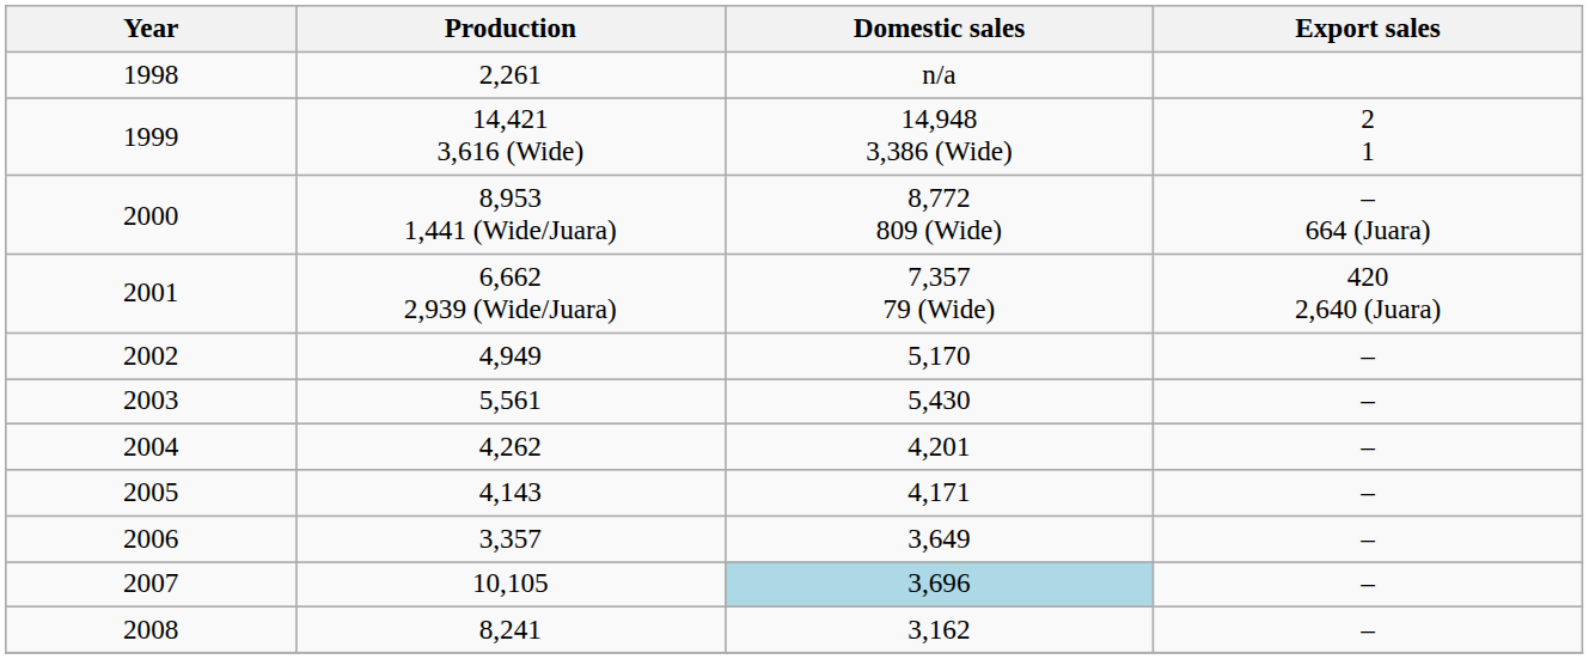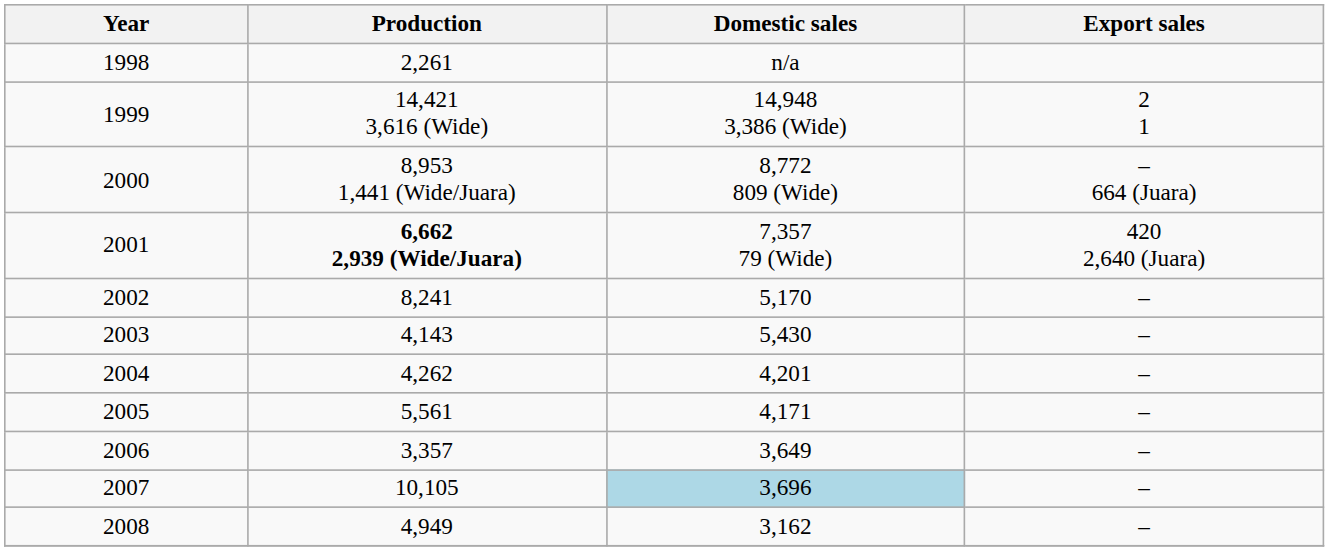2001 | Production: normal -> bold
2002 | Production: 4,949 -> 8,241
2003 | Production: 5,561 -> 4,143
2005 | Production: 4,143 -> 5,561
2008 | Production: 8,241 -> 4,949
